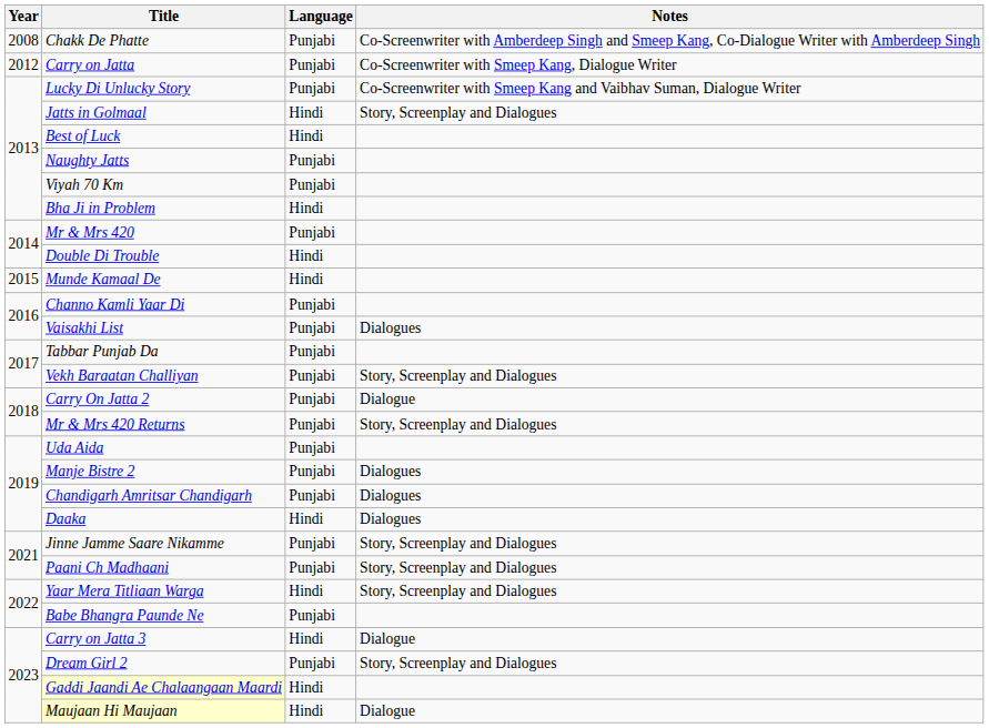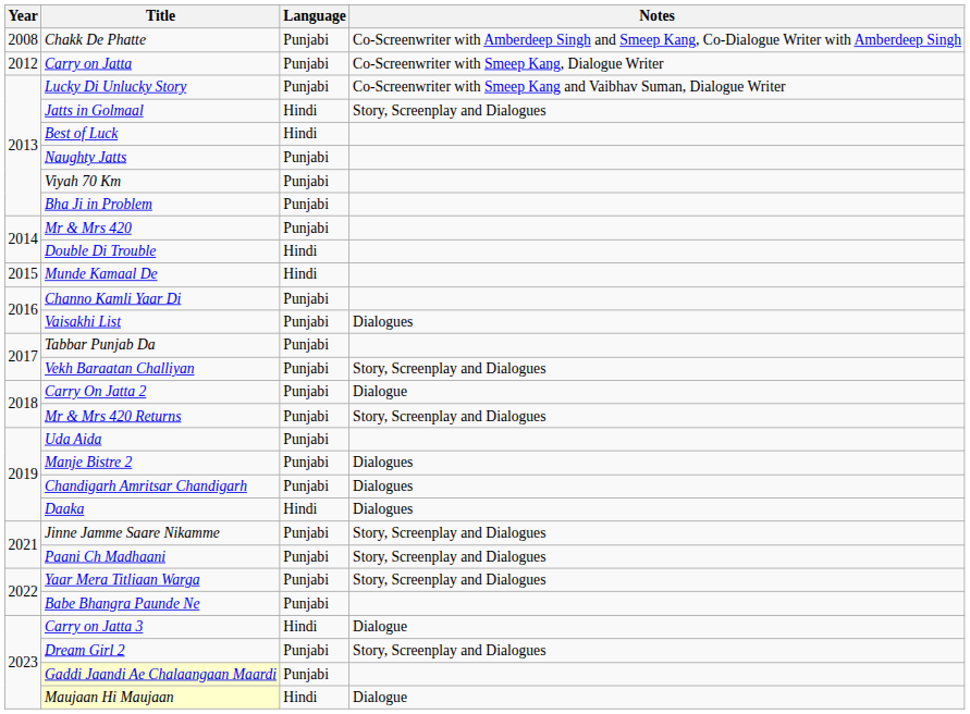Bha Ji in Problem | Language: Hindi -> Punjabi
Yaar Mera Titliaan Warga | Language: Hindi -> Punjabi
Gaddi Jaandi Ae Chalaangaan Maardi | Language: Hindi -> Punjabi
